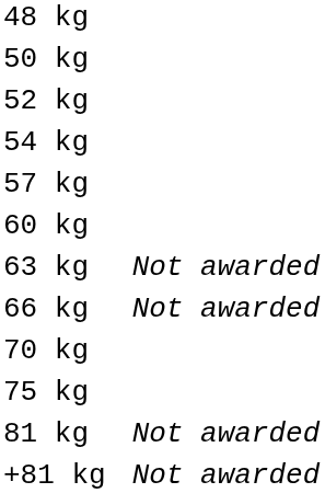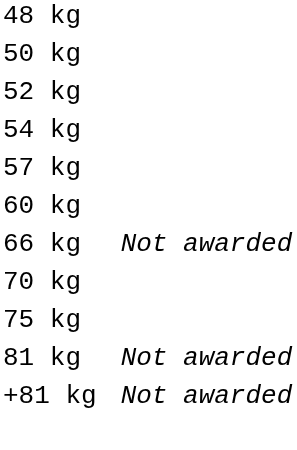- row: 63 kg | Not awarded
